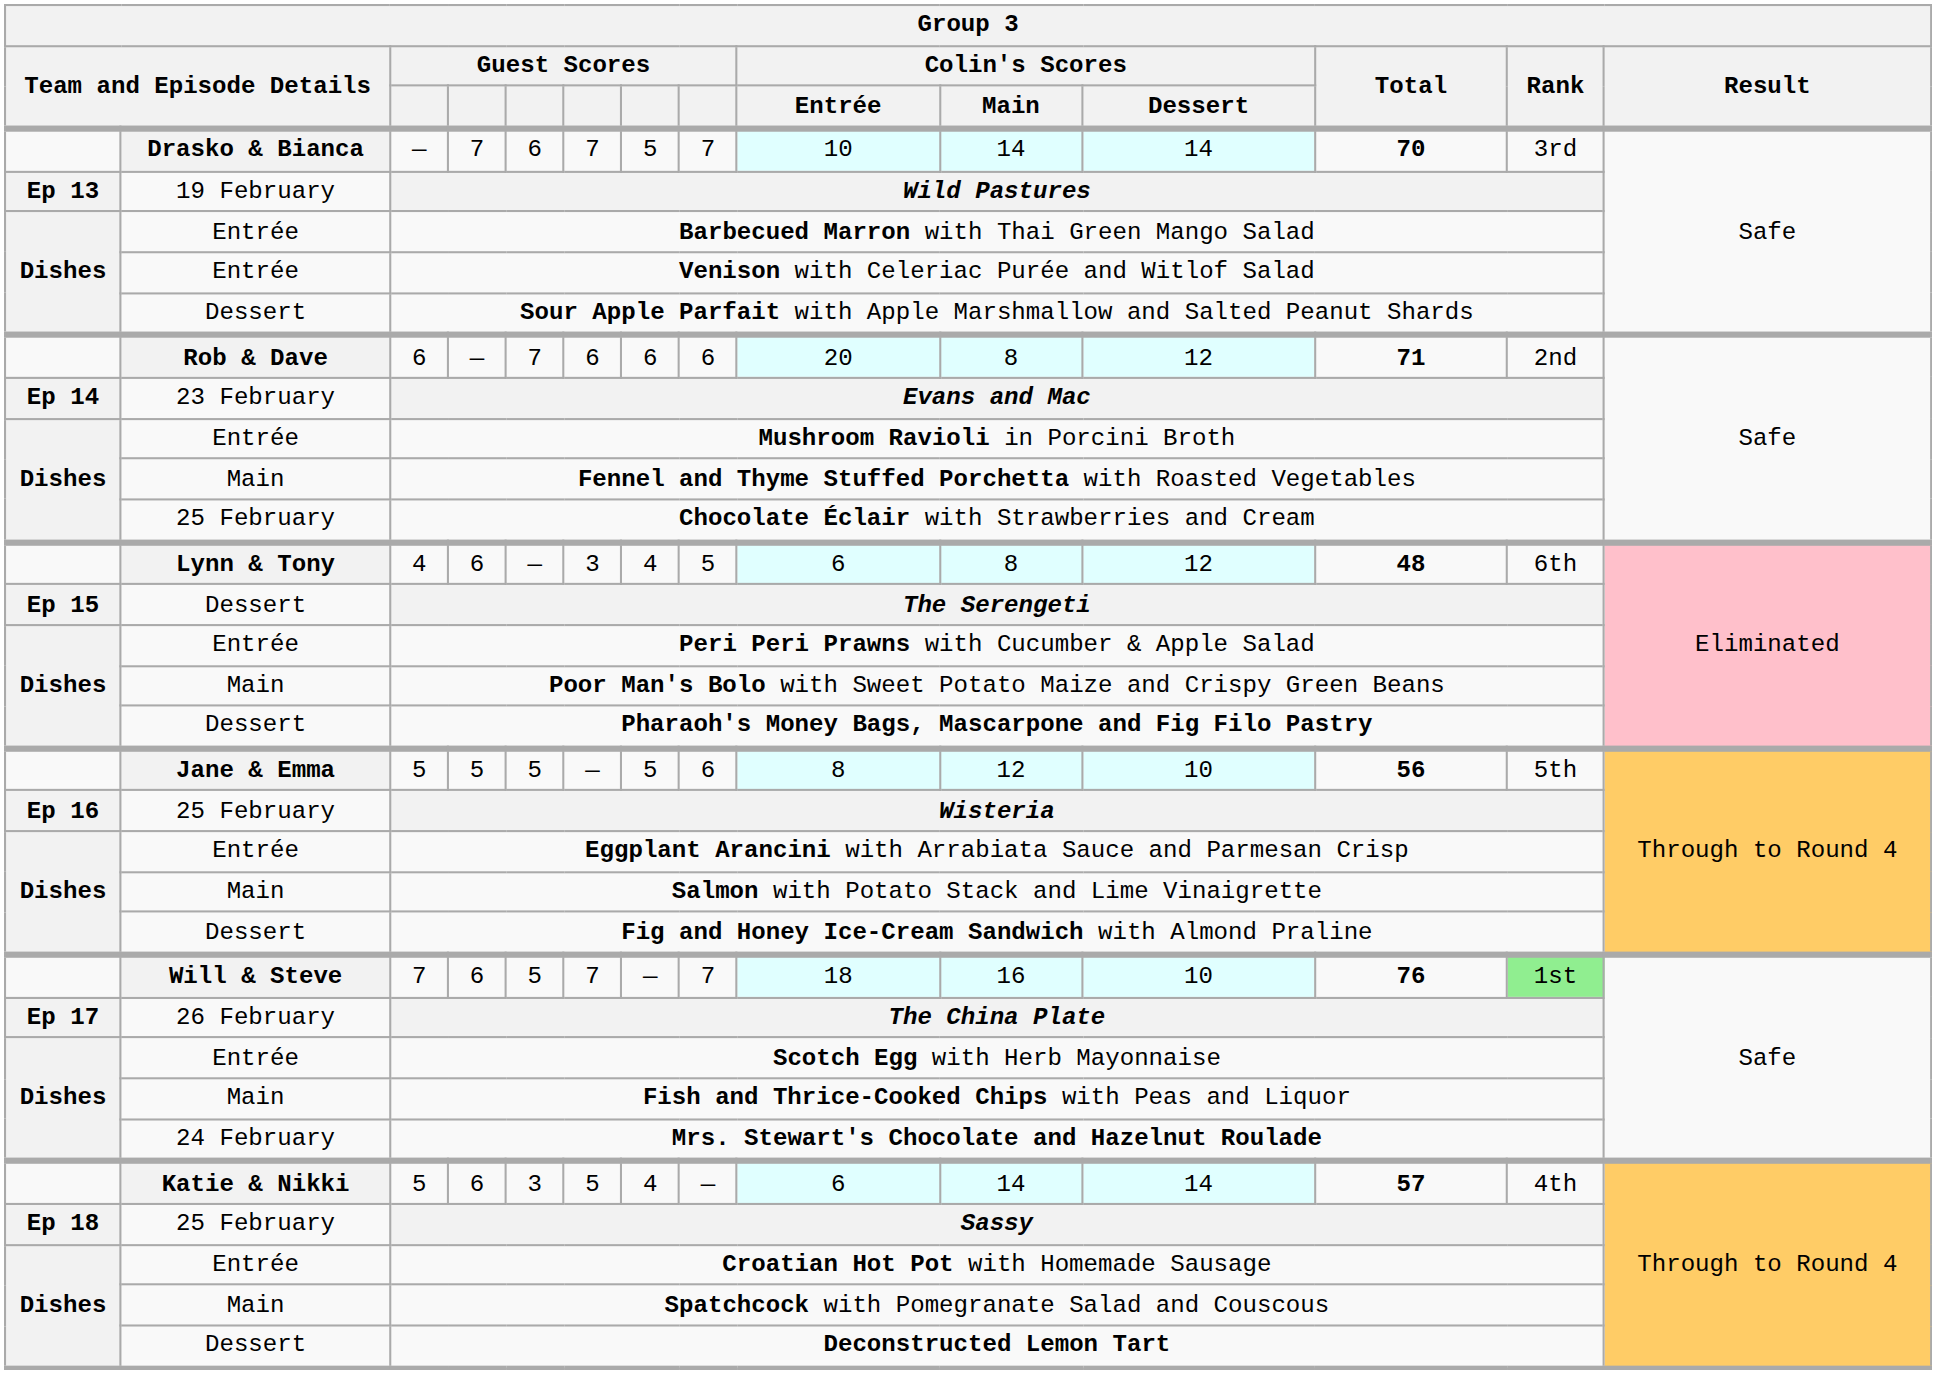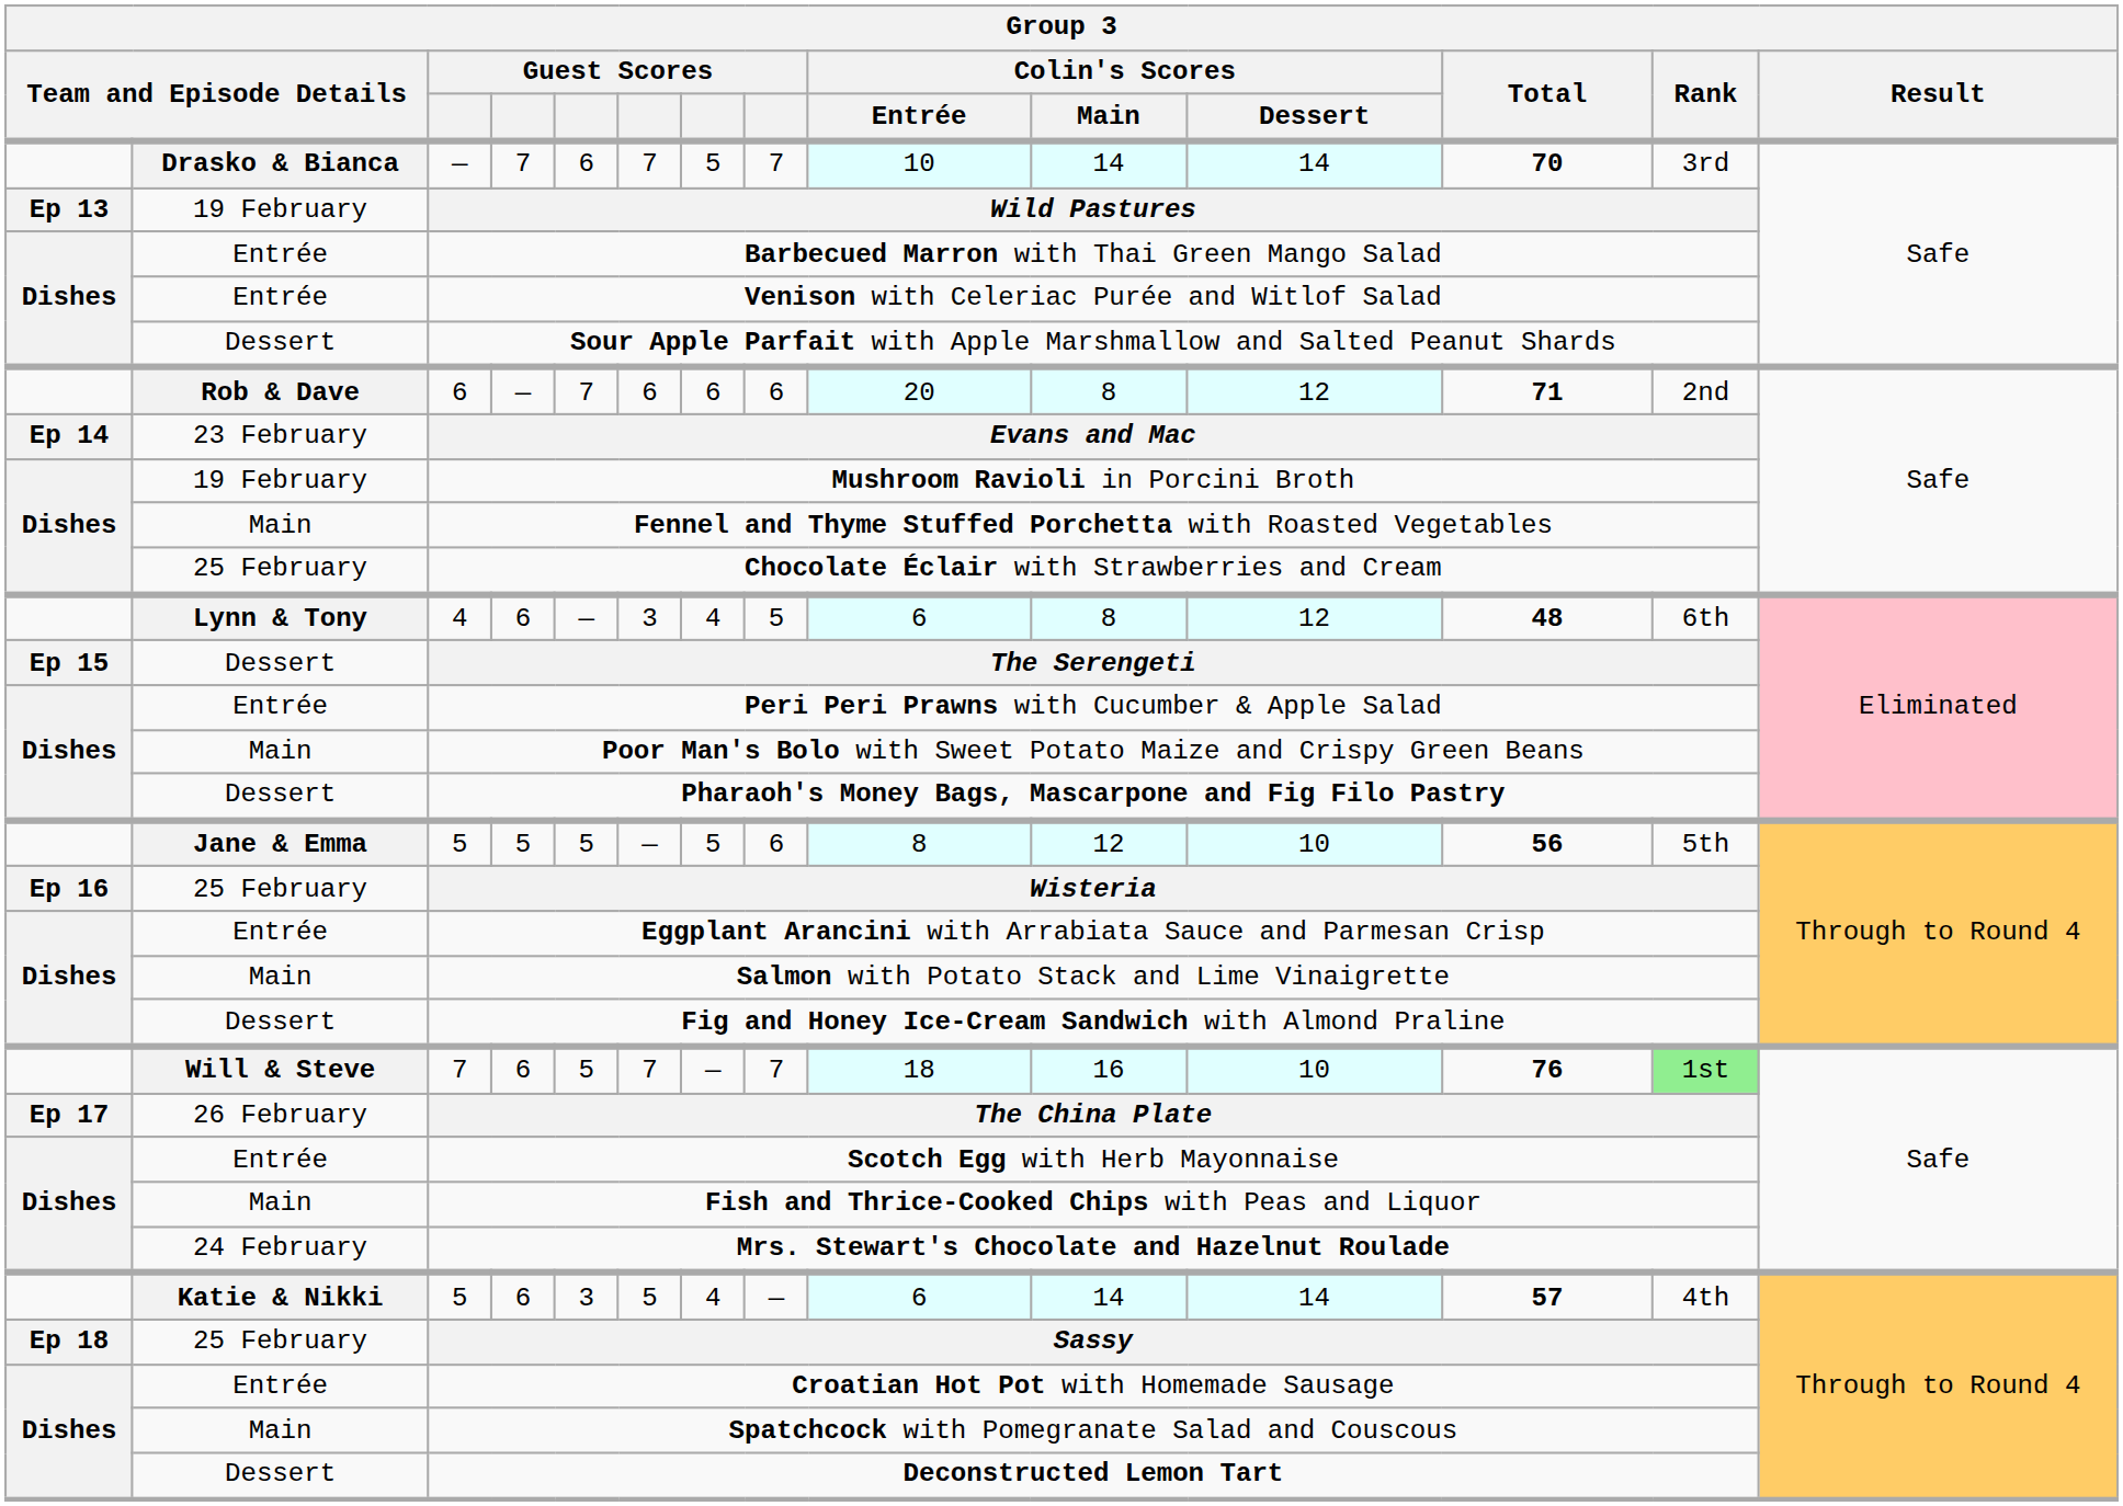Mushroom Ravioli in Porcini Broth | column 2: Entrée -> 19 February
